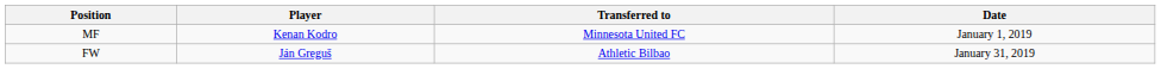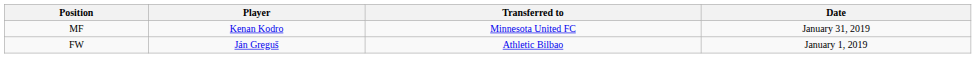MF | Date: January 1, 2019 -> January 31, 2019
FW | Date: January 31, 2019 -> January 1, 2019
